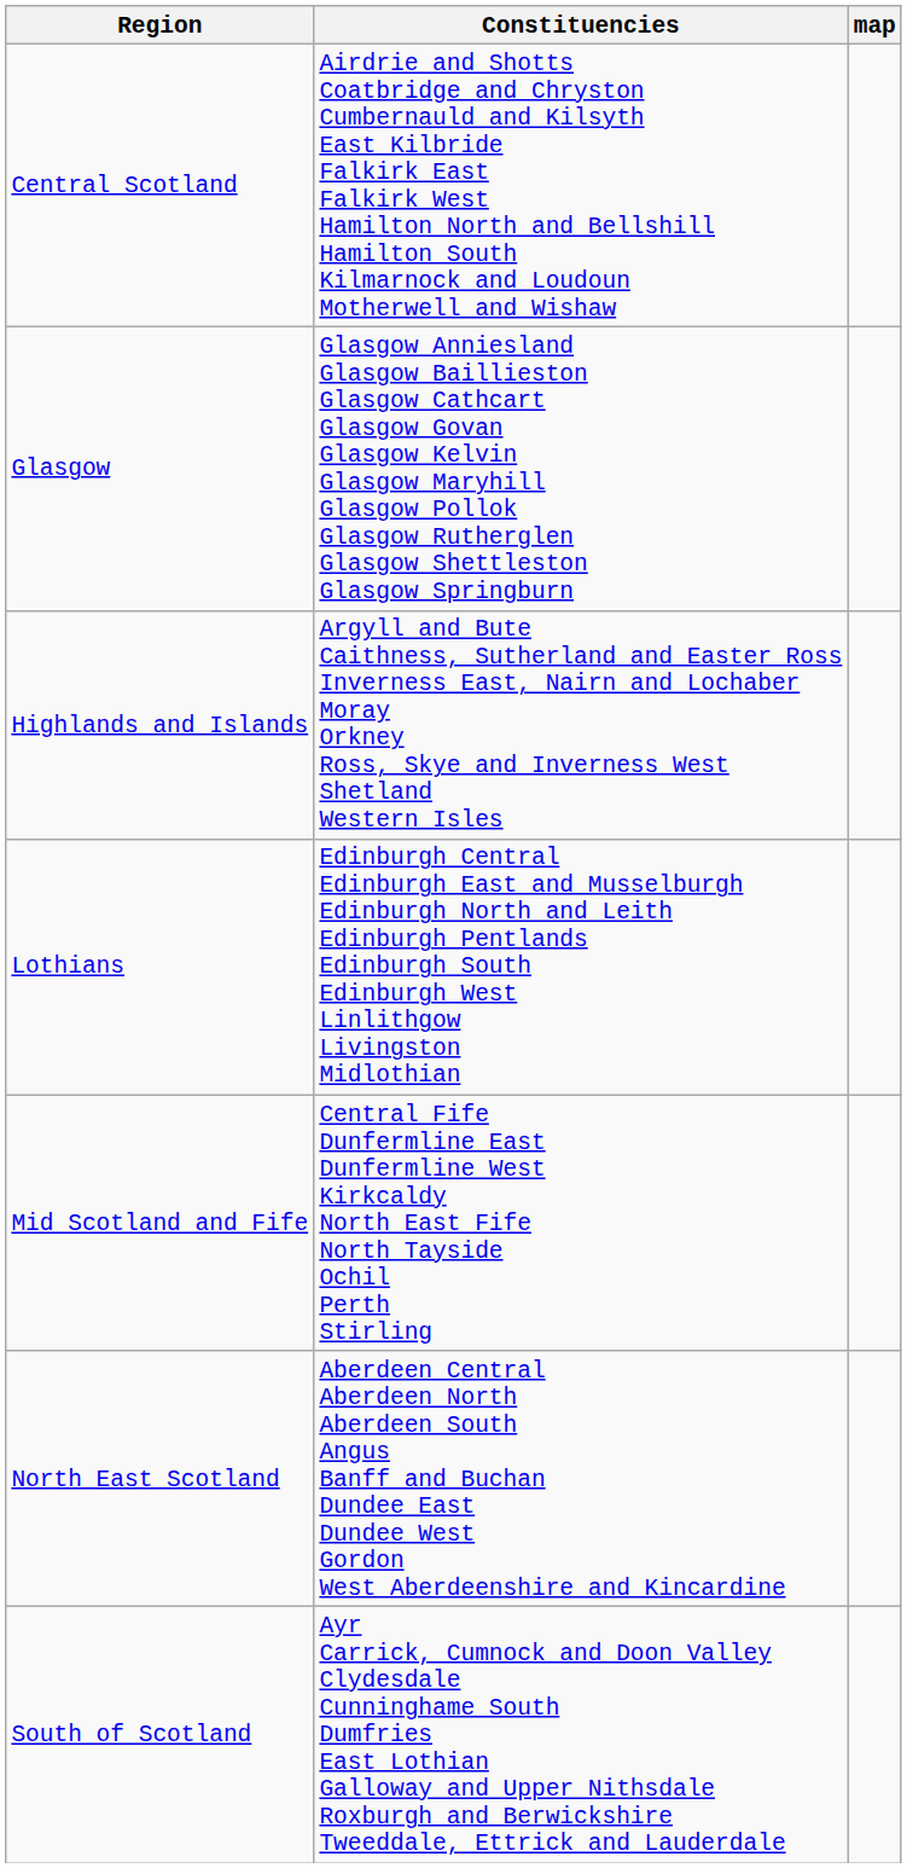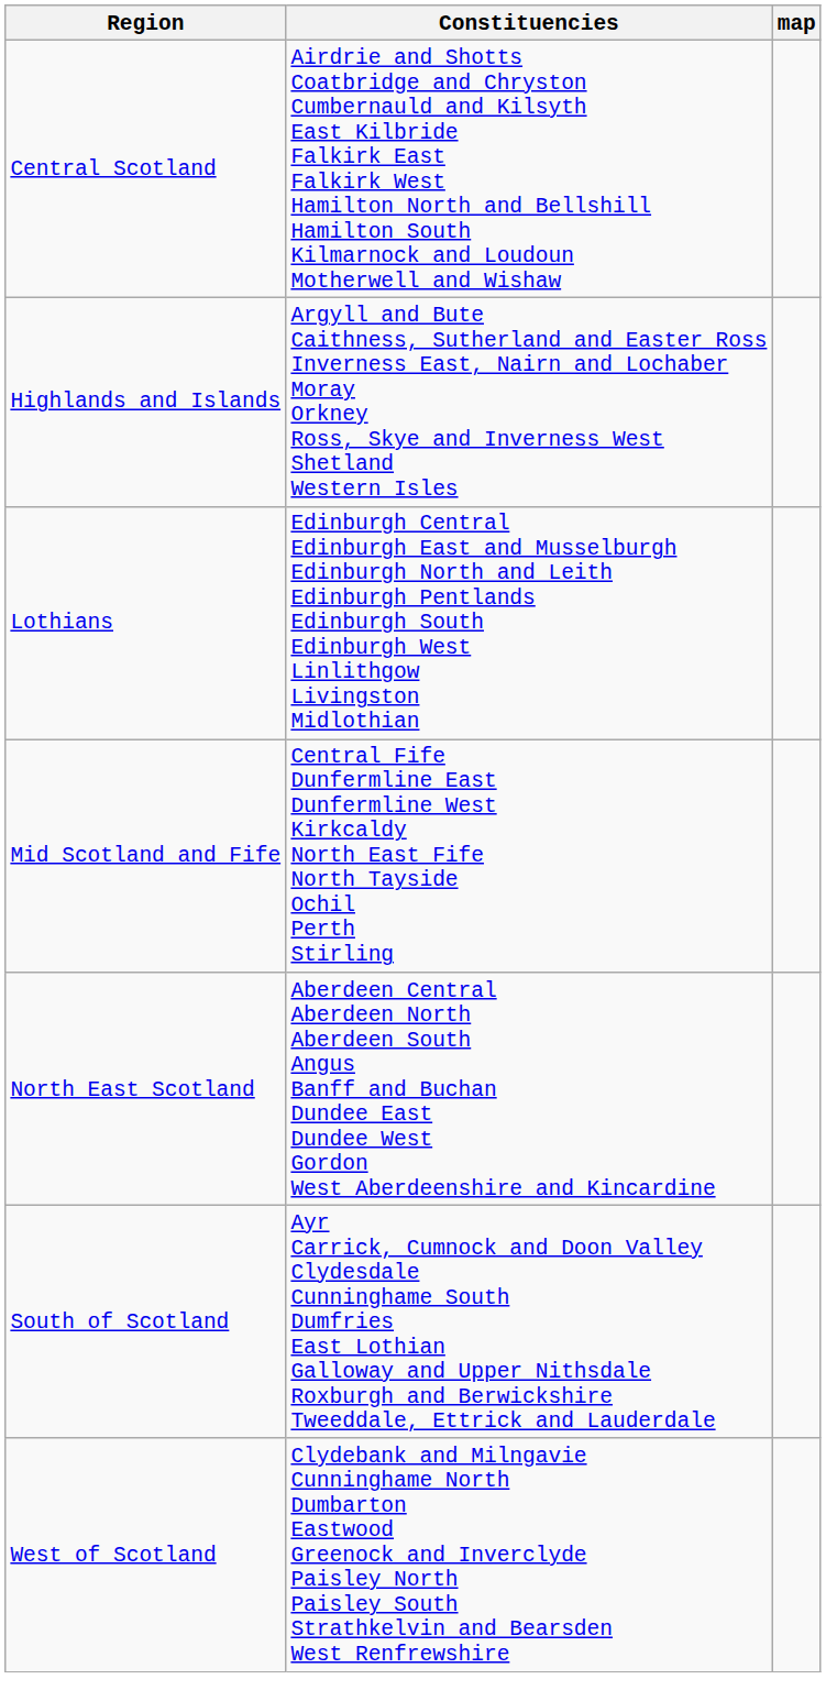- row: Glasgow | Glasgow Anniesland Glasgow Baillieston Glasgow Cathcart Glasgow Govan Glasgow Kelvin Glasgow Maryhill Glasgow Pollok Glasgow Rutherglen Glasgow Shettleston Glasgow Springburn
+ row: West of Scotland | Clydebank and Milngavie Cunninghame North Dumbarton Eastwood Greenock and Inverclyde Paisley North Paisley South Strathkelvin and Bearsden West Renfrewshire
